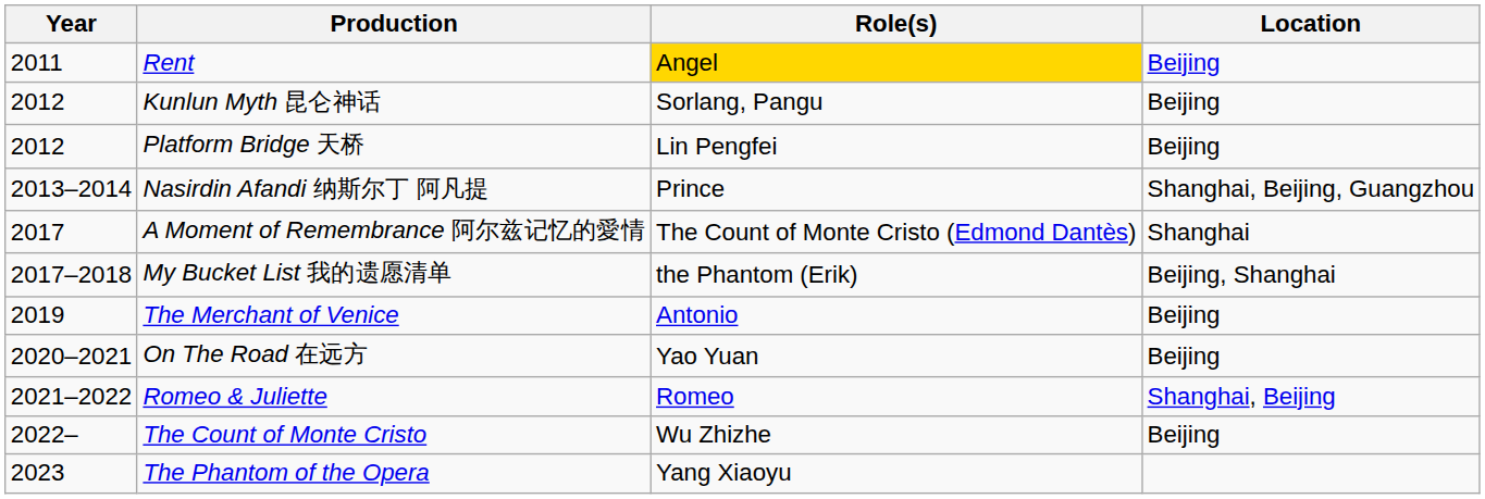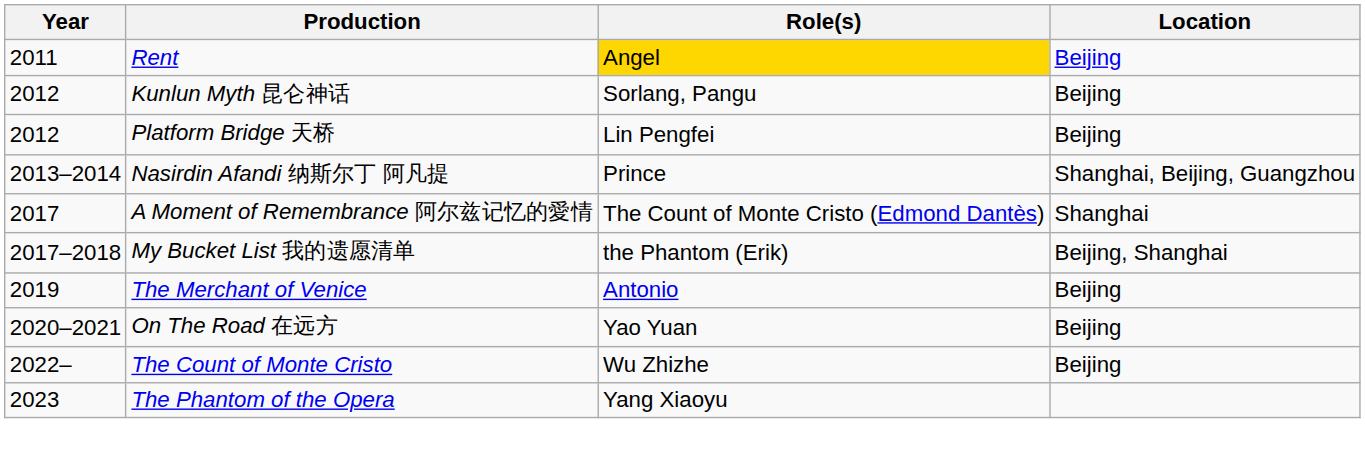- row: 2021–2022 | Romeo & Juliette | Romeo | Shanghai, Beijing
